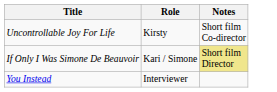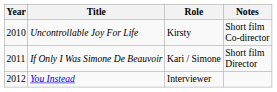+ column: Year | 2010 | 2011 | 2012
If Only I Was Simone De Beauvoir | Notes: khaki background -> no background
